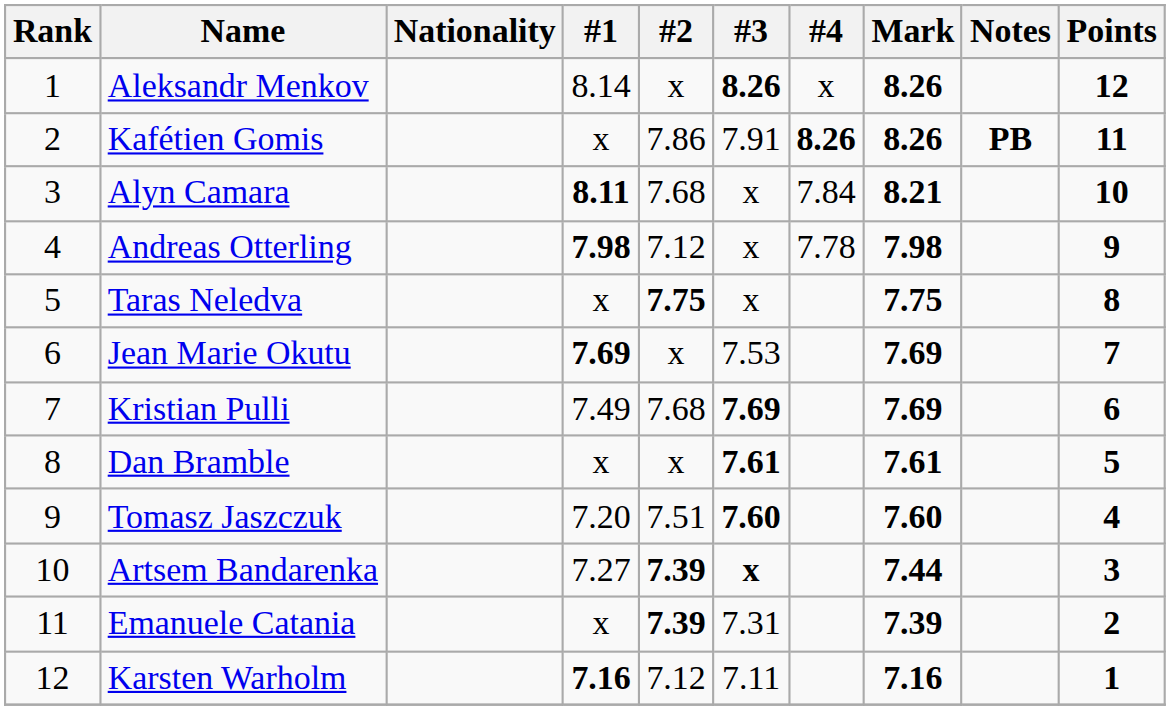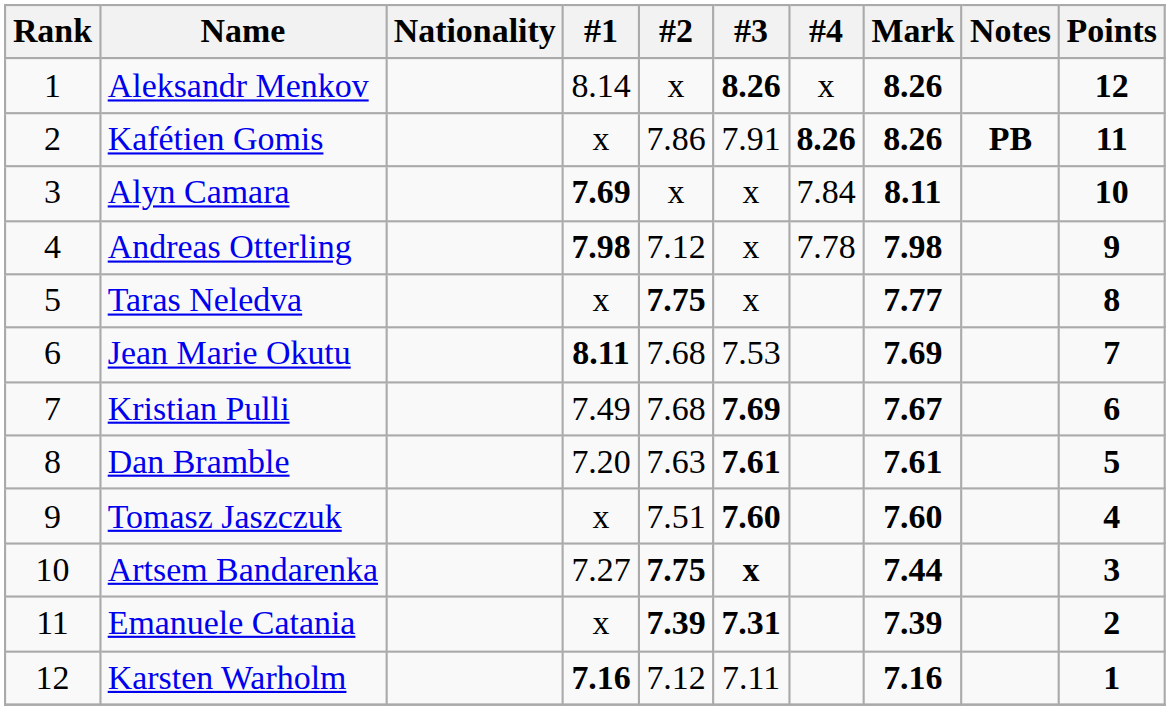Alyn Camara | #1: 8.11 -> 7.69
Alyn Camara | #2: 7.68 -> x
Alyn Camara | Mark: 8.21 -> 8.11
Taras Neledva | Mark: 7.75 -> 7.77
Jean Marie Okutu | #1: 7.69 -> 8.11
Jean Marie Okutu | #2: x -> 7.68
Kristian Pulli | Mark: 7.69 -> 7.67
Dan Bramble | #1: x -> 7.20
Dan Bramble | #2: x -> 7.63
Tomasz Jaszczuk | #1: 7.20 -> x
Artsem Bandarenka | #2: 7.39 -> 7.75
Emanuele Catania | #3: normal -> bold
